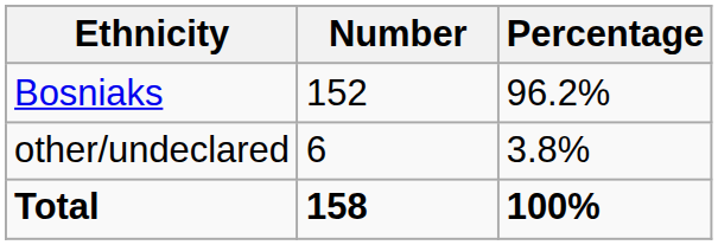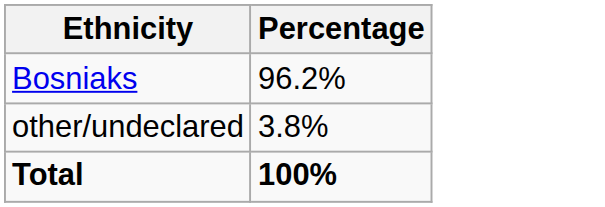- column: Number | 152 | 6 | 158
